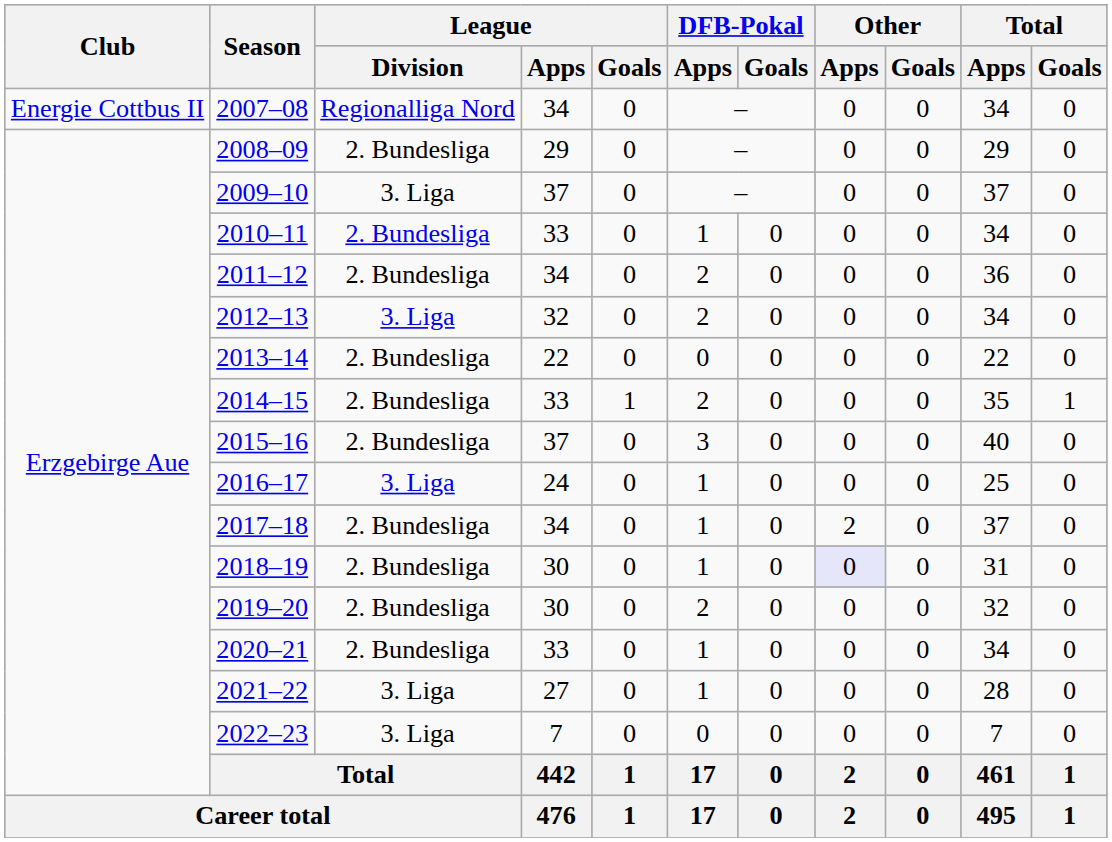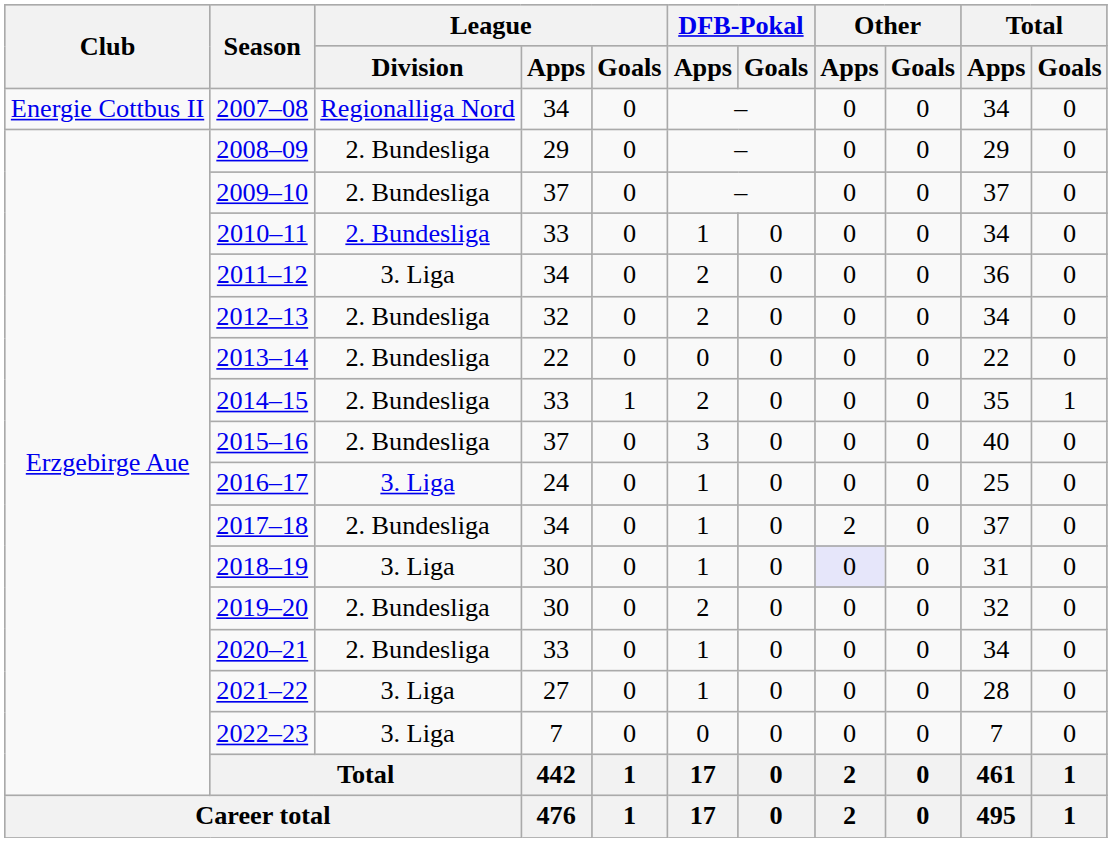2009–10 | League / Division: 3. Liga -> 2. Bundesliga
2011–12 | League / Division: 2. Bundesliga -> 3. Liga
2012–13 | League / Division: 3. Liga -> 2. Bundesliga
2018–19 | League / Division: 2. Bundesliga -> 3. Liga
